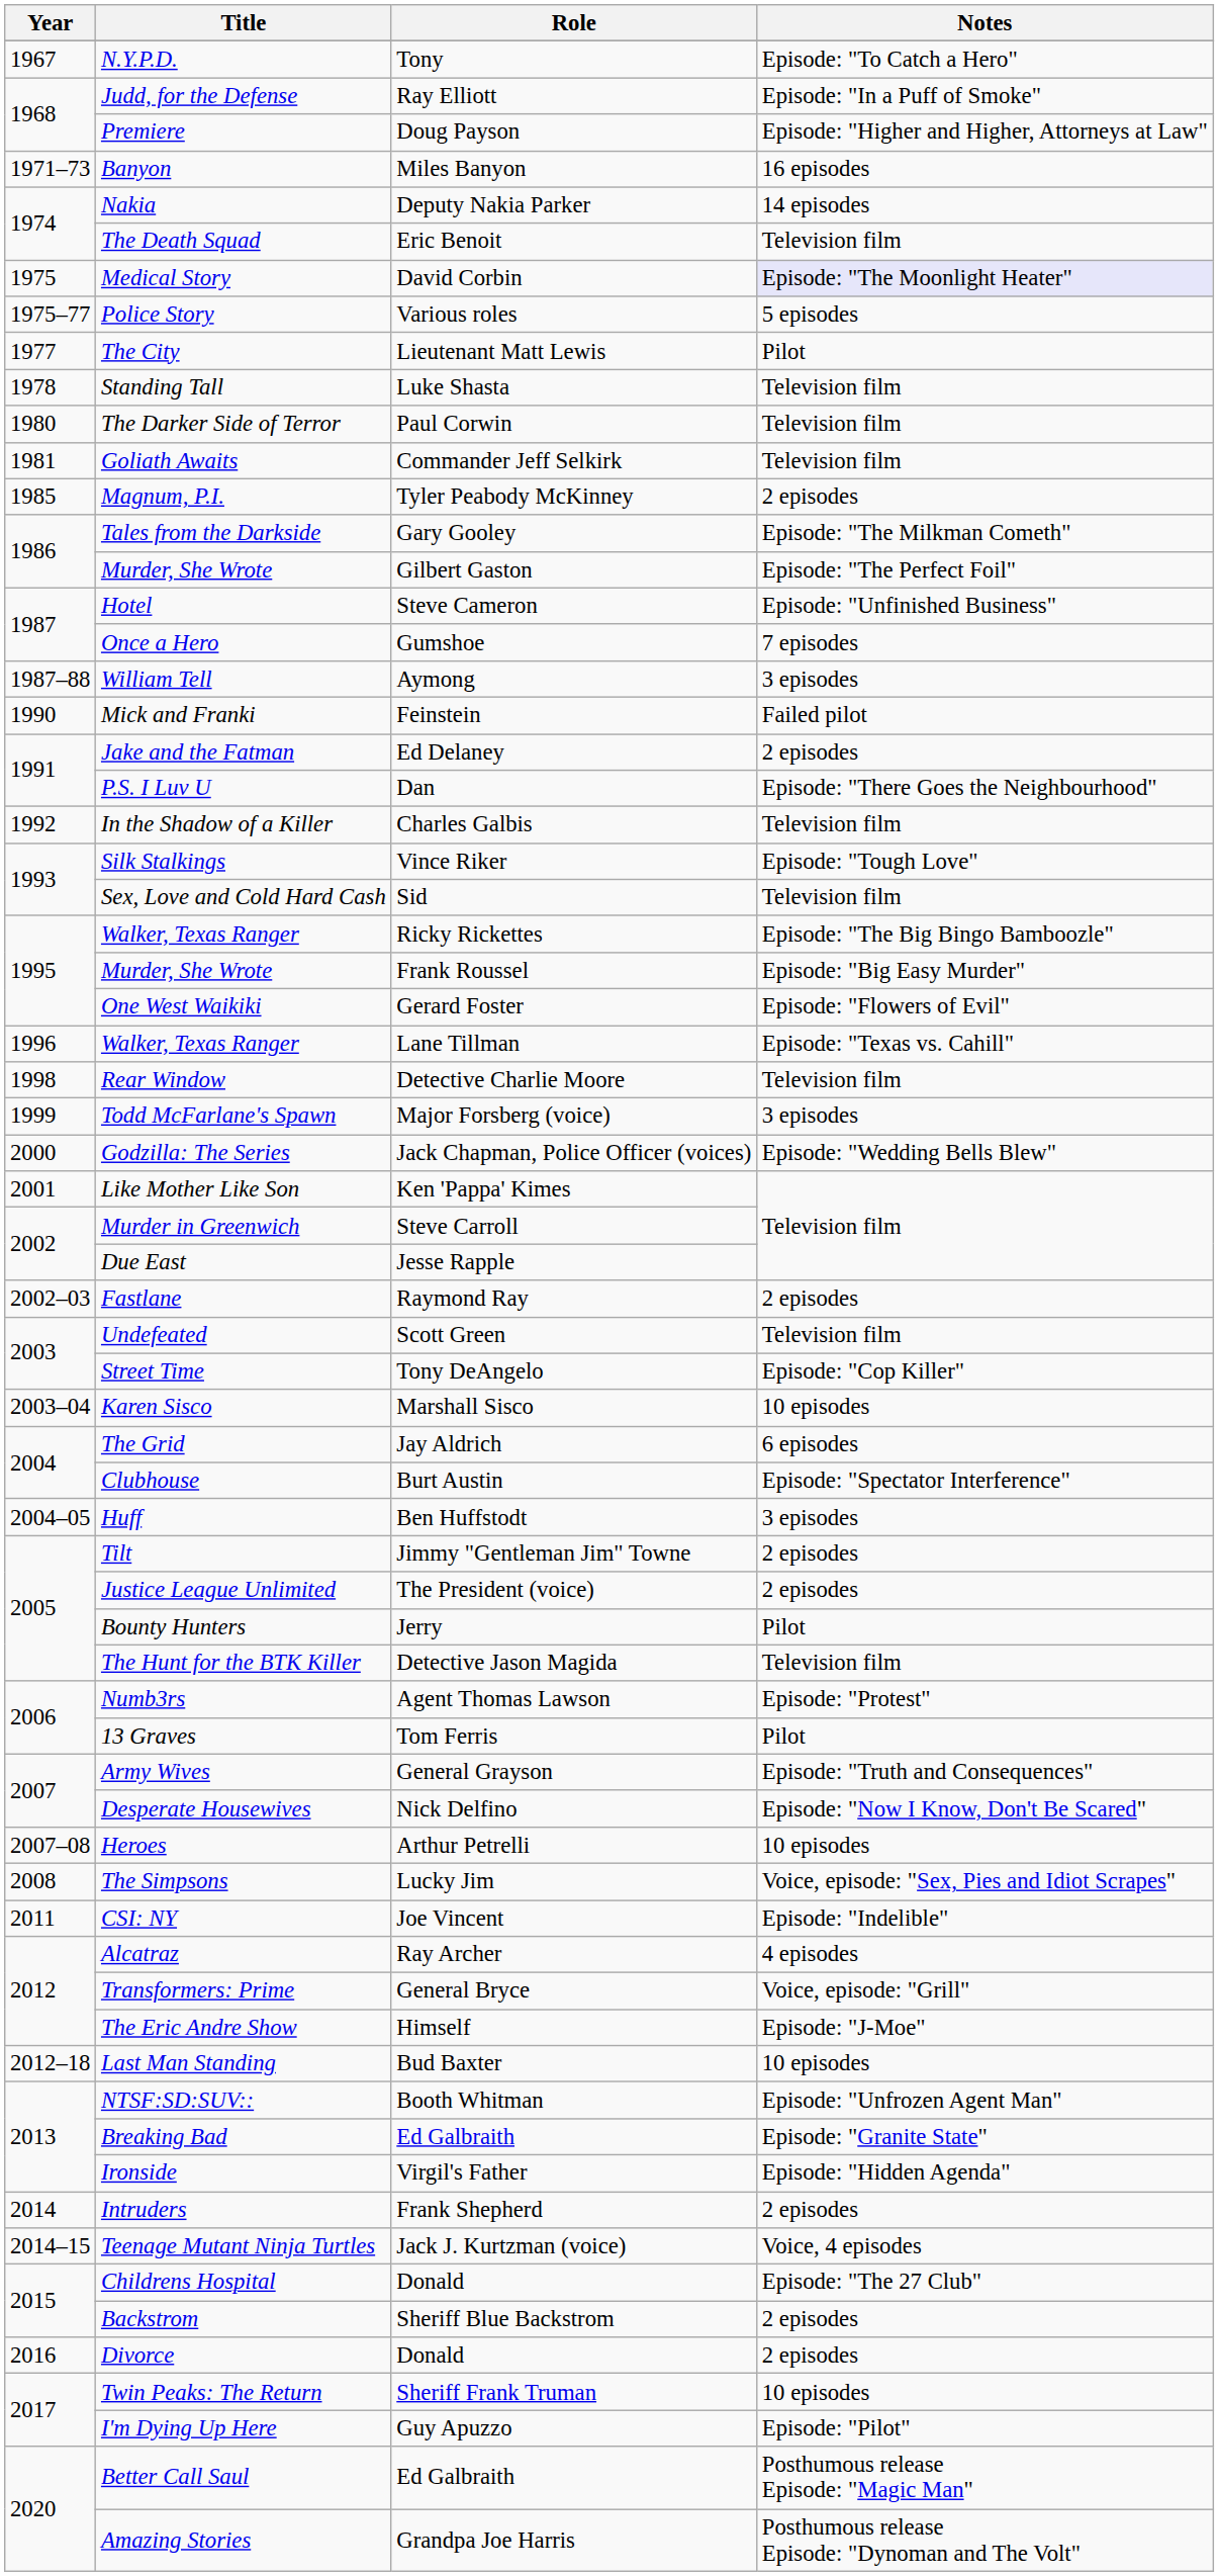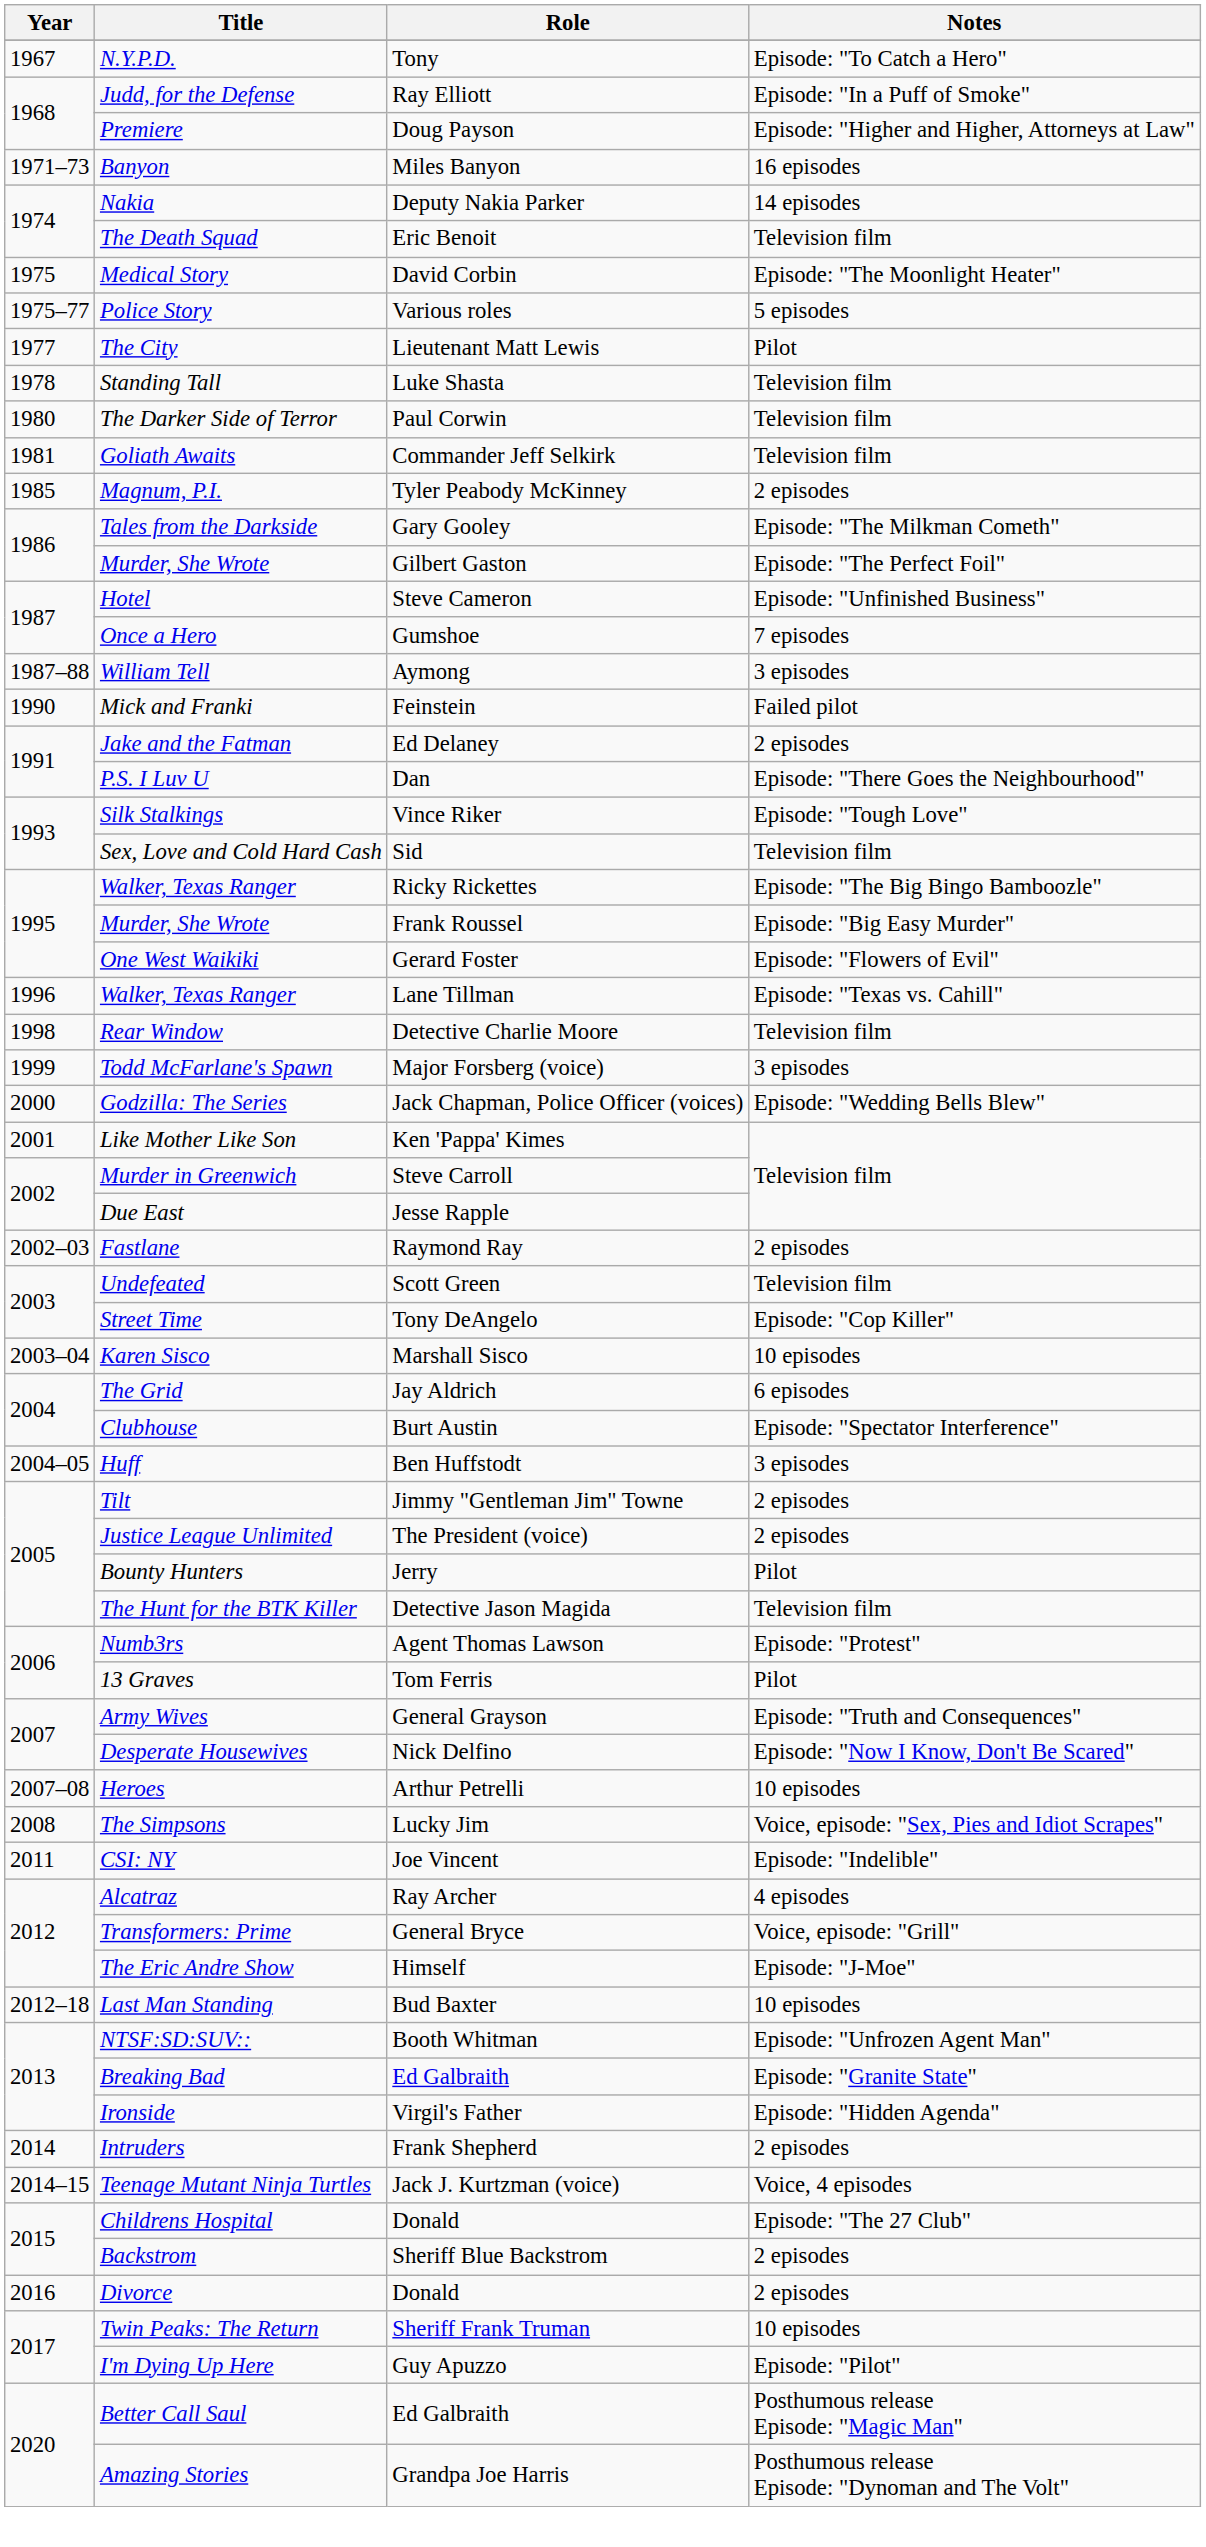Medical Story | Notes: lavender background -> no background
- row: 1992 | In the Shadow of a Killer | Charles Galbis | Television film
